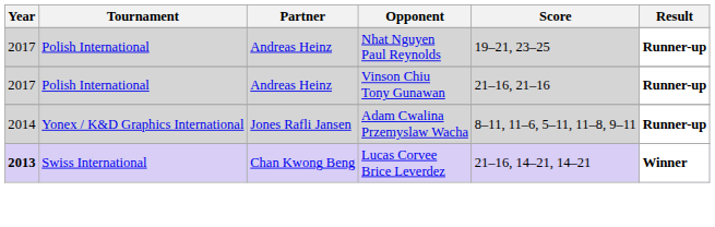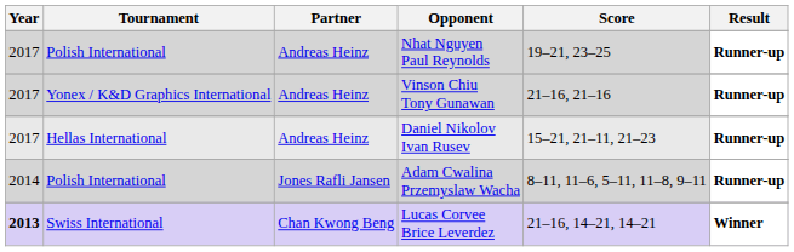Vinson Chiu Tony Gunawan | Tournament: Polish International -> Yonex / K&D Graphics International
+ row: 2017 | Hellas International | Andreas Heinz | Daniel Nikolov Ivan Rusev | 15–21, 21–11, 21–23 | Runner-up
Adam Cwalina Przemyslaw Wacha | Tournament: Yonex / K&D Graphics International -> Polish International
